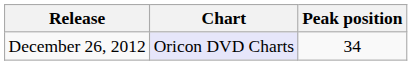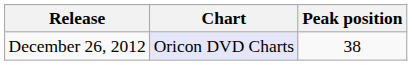December 26, 2012 | Peak position: 34 -> 38
